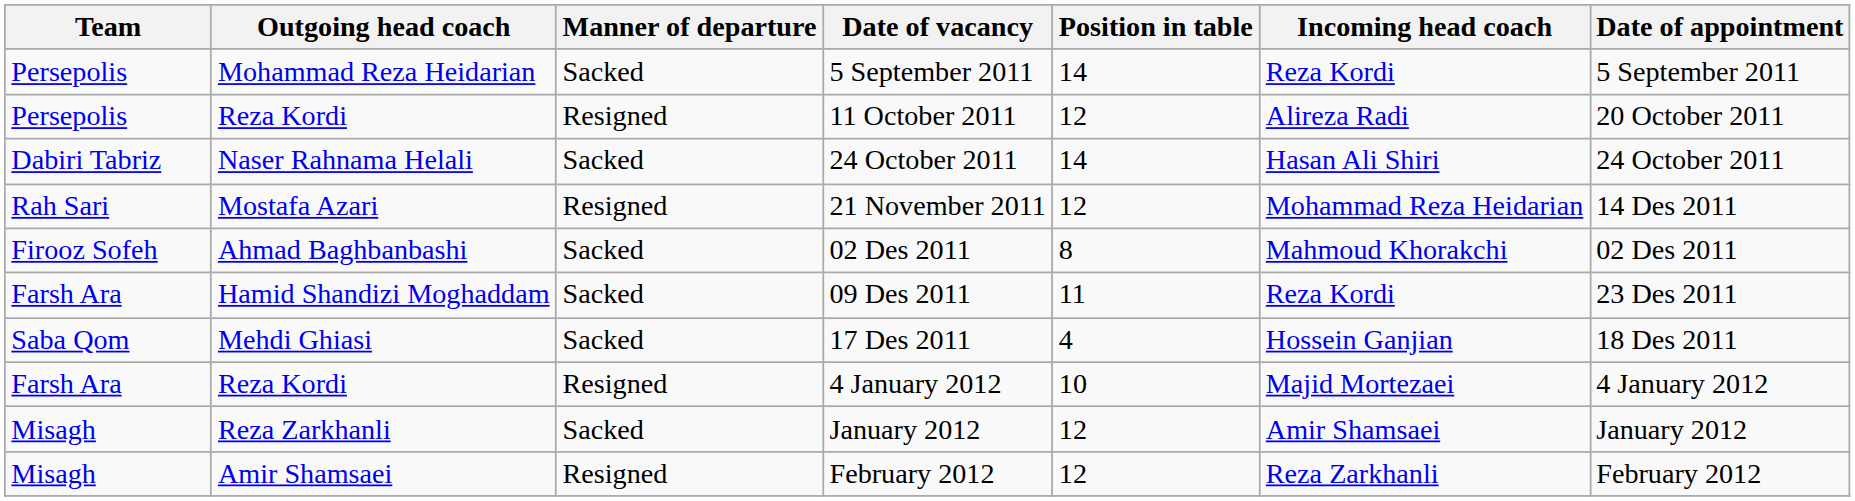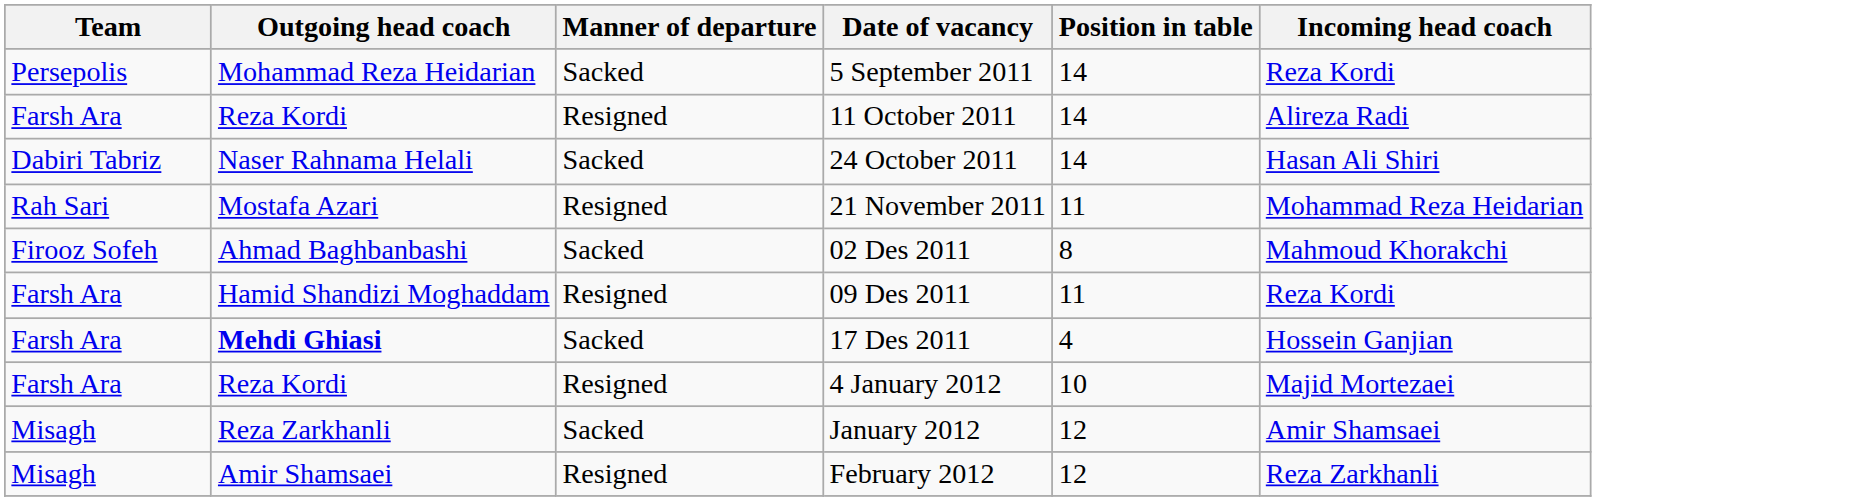- column: Date of appointment | 5 September 2011 | 20 October 2011 | 24 October 2011 | 14 Des 2011 | 02 Des 2011 | 23 Des 2011 | 18 Des 2011 | 4 January 2012 | January 2012 | February 2012
11 October 2011 | Team: Persepolis -> Farsh Ara
11 October 2011 | Position in table: 12 -> 14
21 November 2011 | Position in table: 12 -> 11
09 Des 2011 | Manner of departure: Sacked -> Resigned
17 Des 2011 | Team: Saba Qom -> Farsh Ara
17 Des 2011 | Outgoing head coach: normal -> bold
